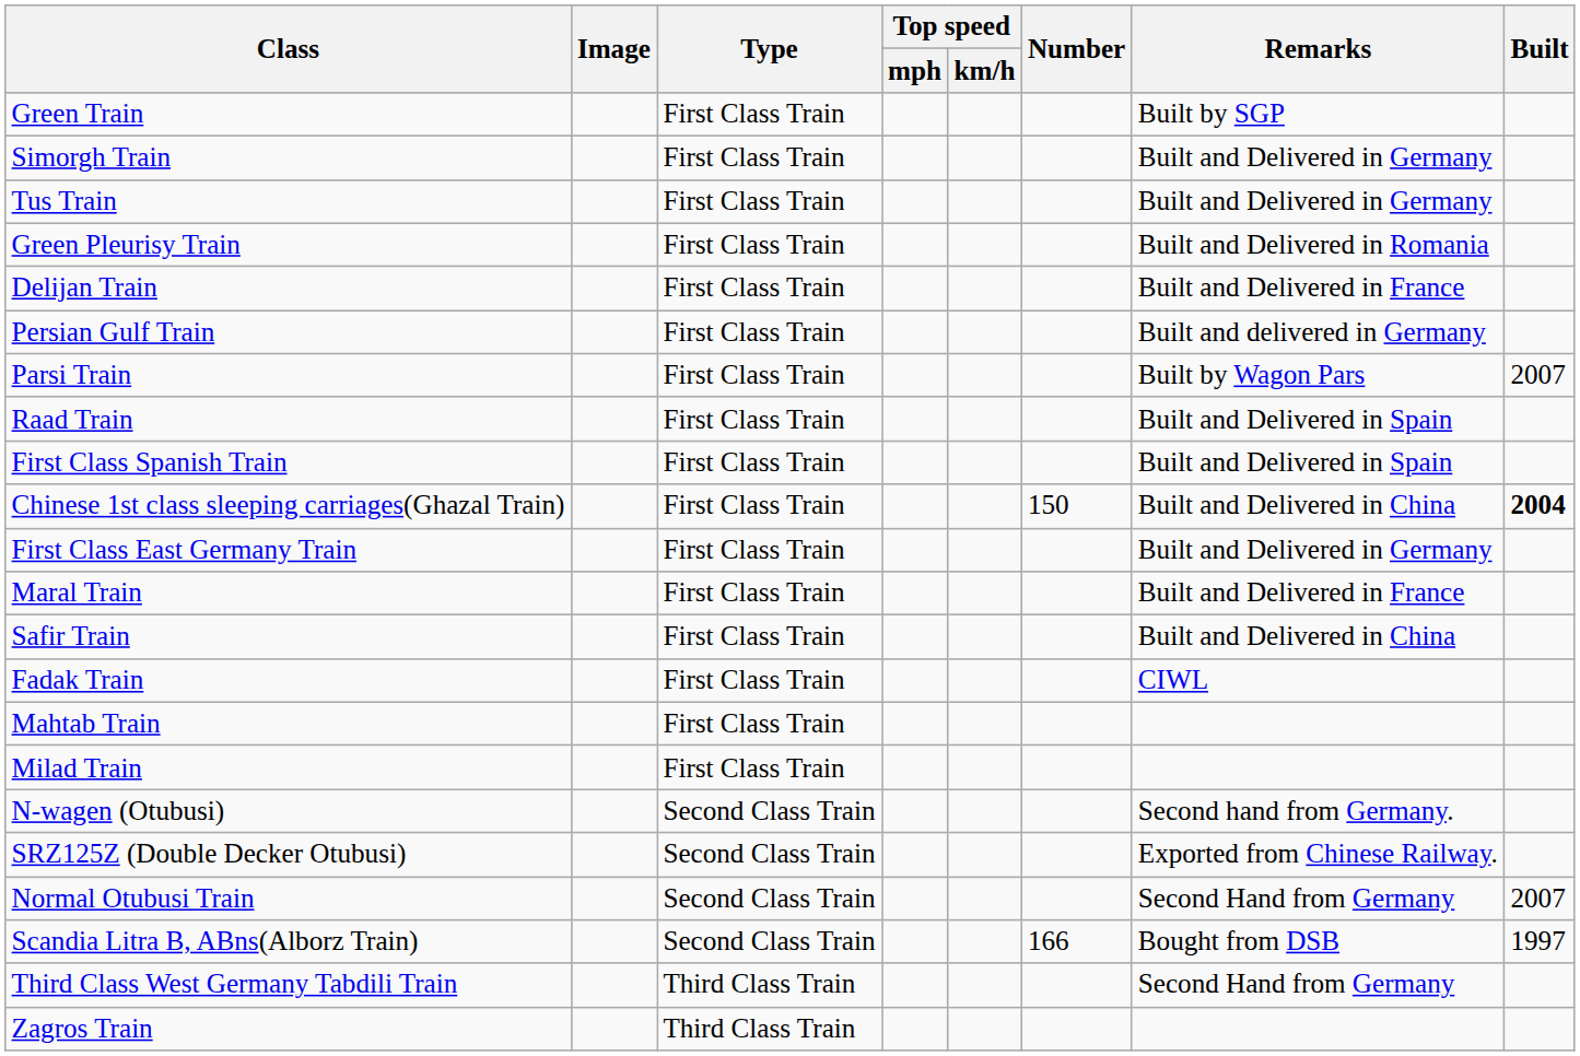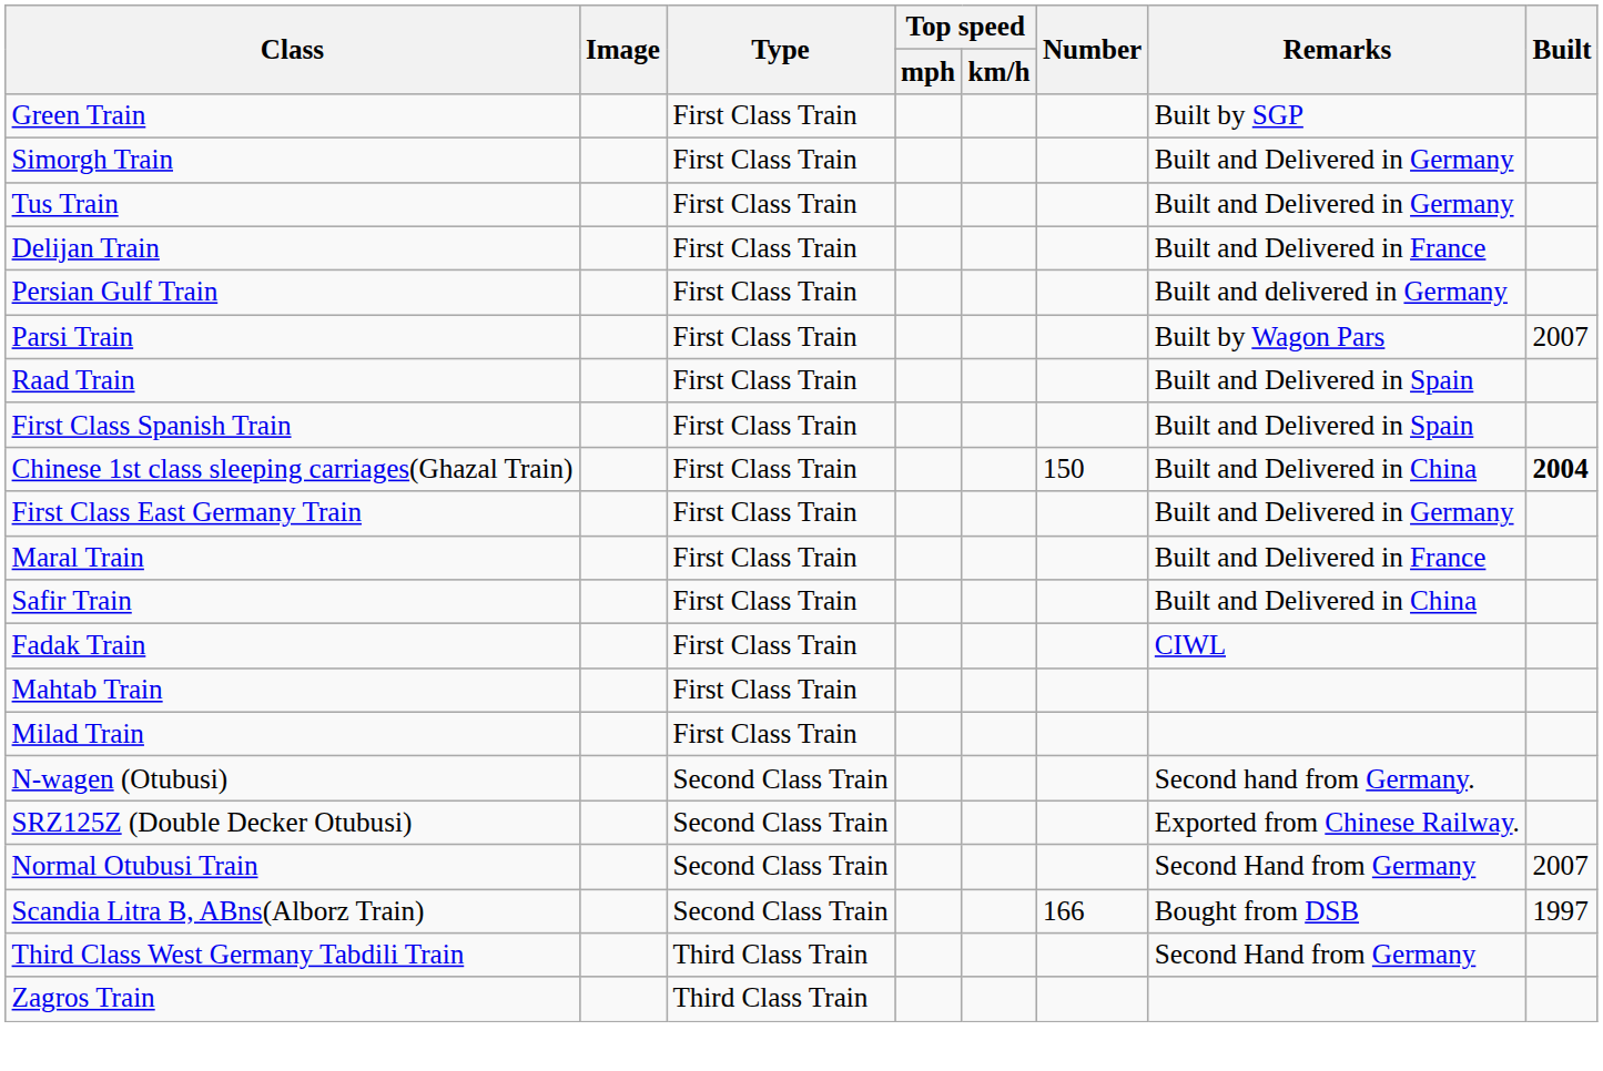- row: Green Pleurisy Train | First Class Train | Built and Delivered in Romania
